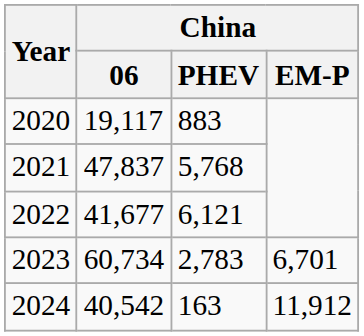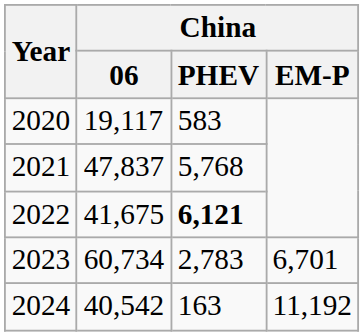2020 | China / PHEV: 883 -> 583
2022 | China / 06: 41,677 -> 41,675
2022 | China / PHEV: normal -> bold
2024 | China / EM-P: 11,912 -> 11,192
